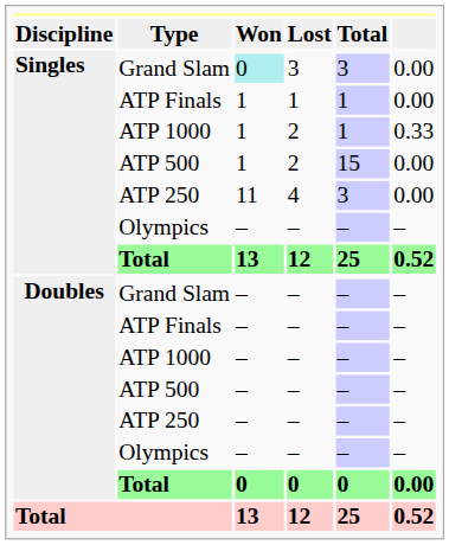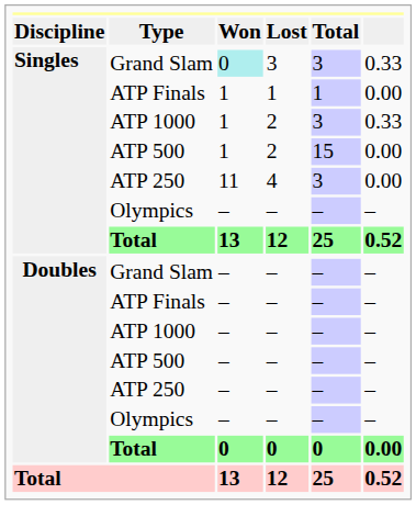Singles / Grand Slam | column 6: 0.00 -> 0.33
Singles / ATP 1000 | Total: 1 -> 3
